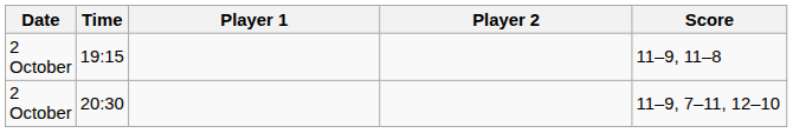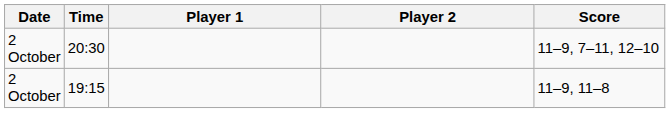rows swapped: 19:15 <-> 20:30
